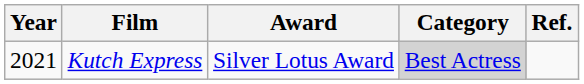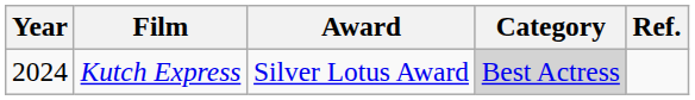Kutch Express | Year: 2021 -> 2024
